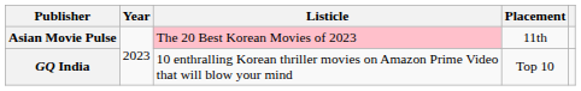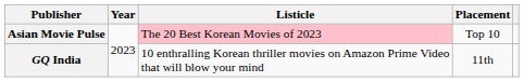Asian Movie Pulse | Placement: 11th -> Top 10
GQ India | Placement: Top 10 -> 11th
